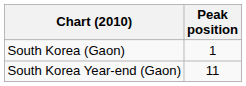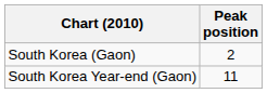South Korea (Gaon) | Peak position: 1 -> 2
